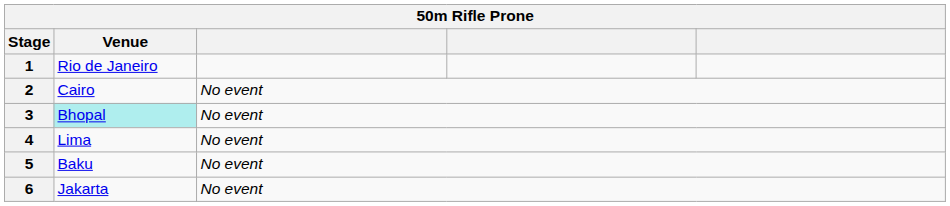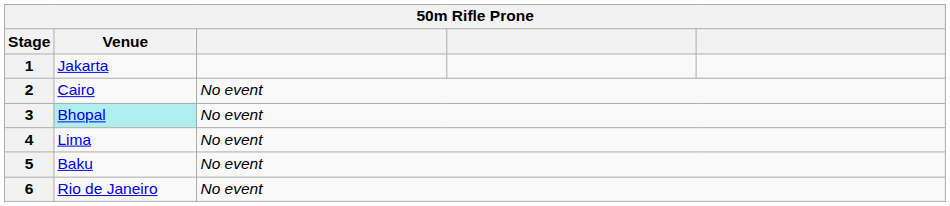1 | Venue: Rio de Janeiro -> Jakarta
6 | Venue: Jakarta -> Rio de Janeiro
